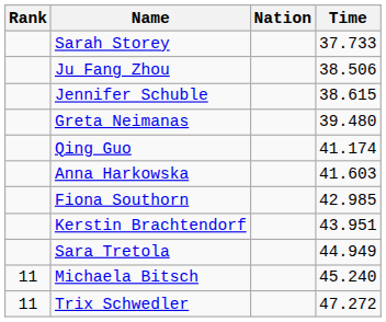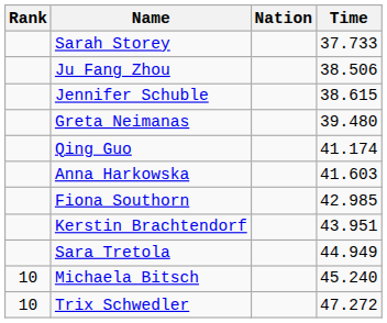Michaela Bitsch | Rank: 11 -> 10
Trix Schwedler | Rank: 11 -> 10
